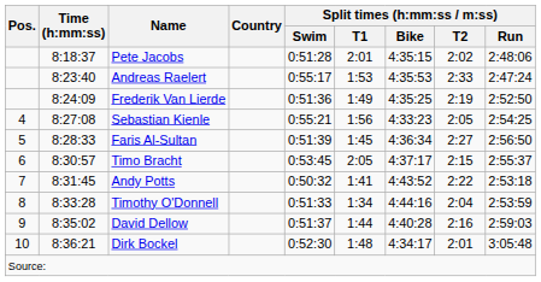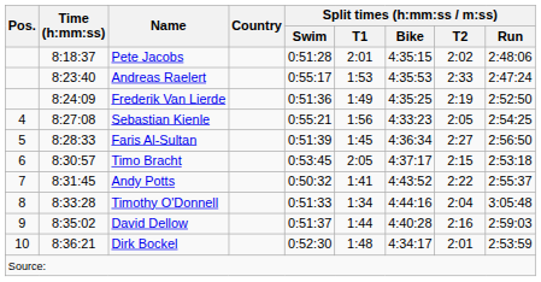Timo Bracht | Split times (h:mm:ss / m:ss) / Run: 2:55:37 -> 2:53:18
Andy Potts | Split times (h:mm:ss / m:ss) / Run: 2:53:18 -> 2:55:37
Timothy O'Donnell | Split times (h:mm:ss / m:ss) / Run: 2:53:59 -> 3:05:48
Dirk Bockel | Split times (h:mm:ss / m:ss) / Run: 3:05:48 -> 2:53:59
